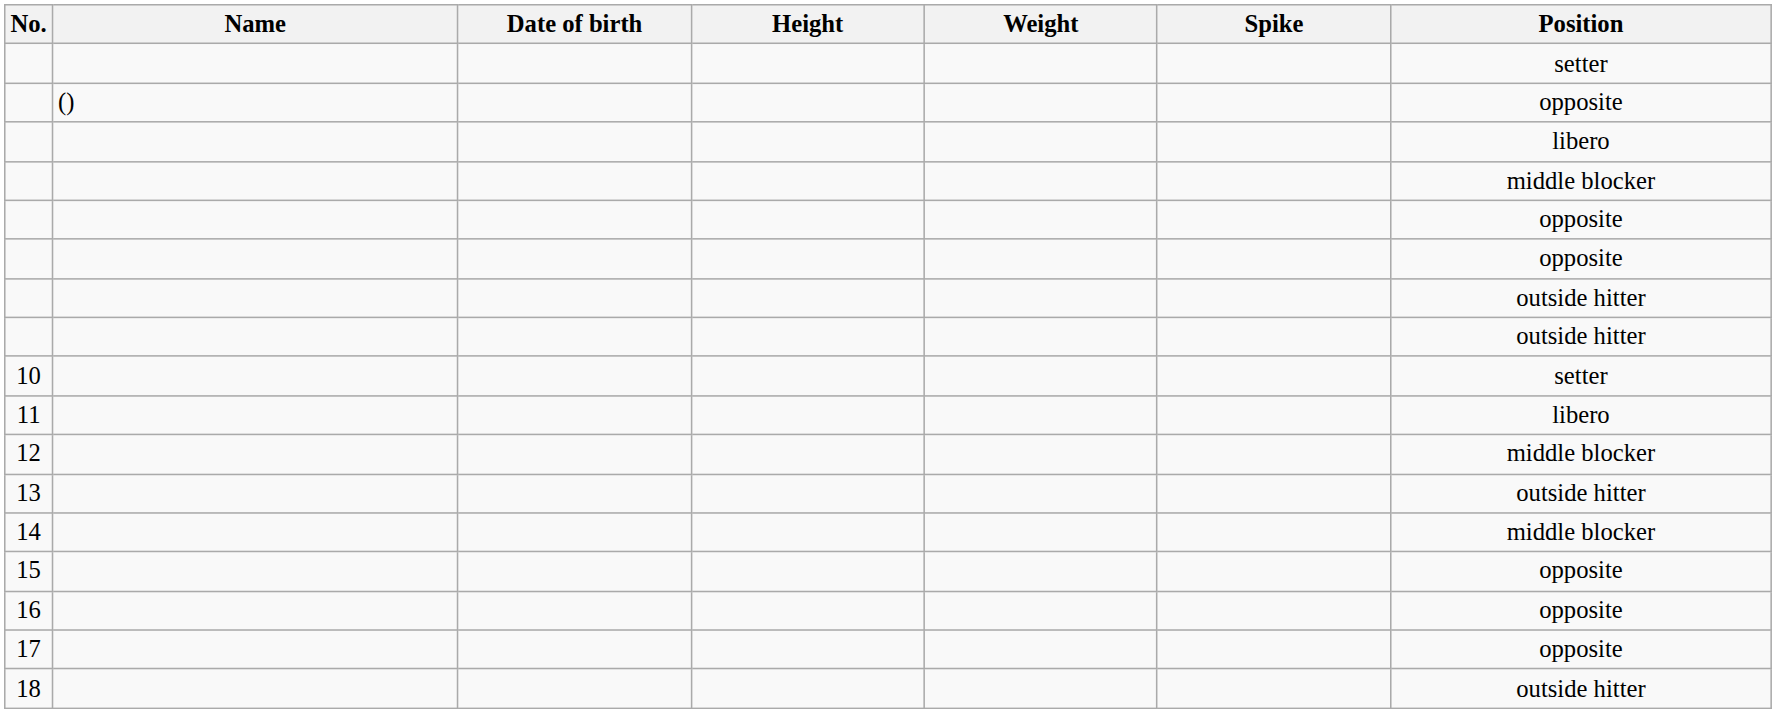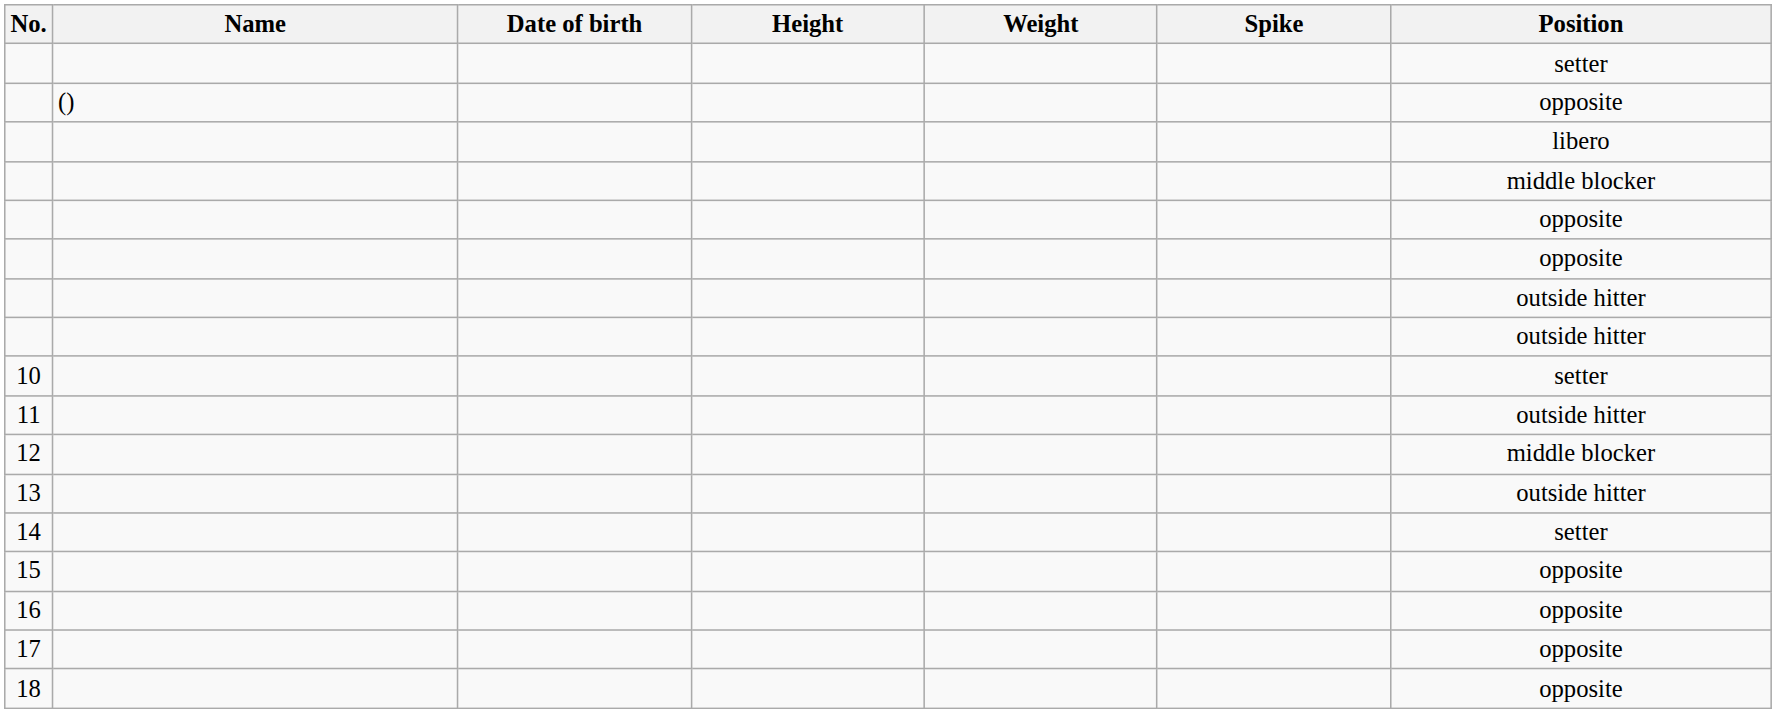11 | Position: libero -> outside hitter
14 | Position: middle blocker -> setter
18 | Position: outside hitter -> opposite
